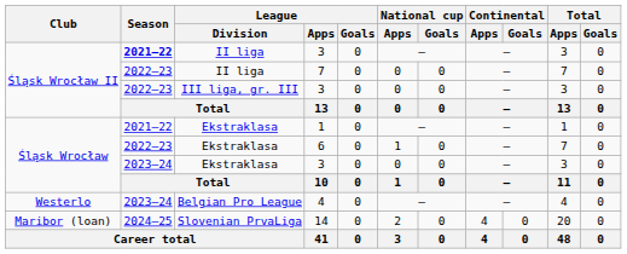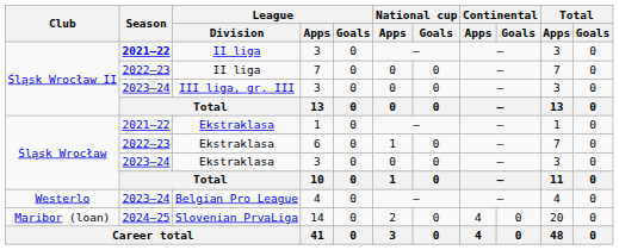III liga, gr. III / 3 | Season: 2022–23 -> 2023–24
